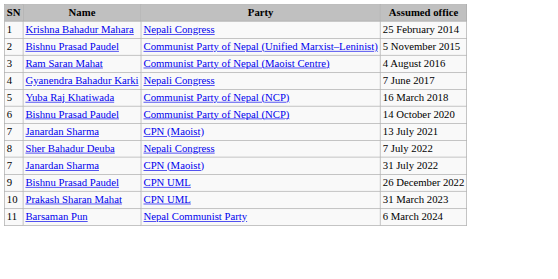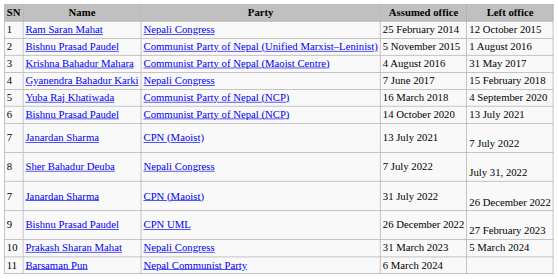+ column: Left office | 12 October 2015 | 1 August 2016 | 31 May 2017 | 15 February 2018 | 4 September 2020 | 13 July 2021 | 7 July 2022 | July 31, 2022 | 26 December 2022 | 27 February 2023 | 5 March 2024
25 February 2014 | Name: Krishna Bahadur Mahara -> Ram Saran Mahat
4 August 2016 | Name: Ram Saran Mahat -> Krishna Bahadur Mahara
31 March 2023 | Party: CPN UML -> Nepali Congress
